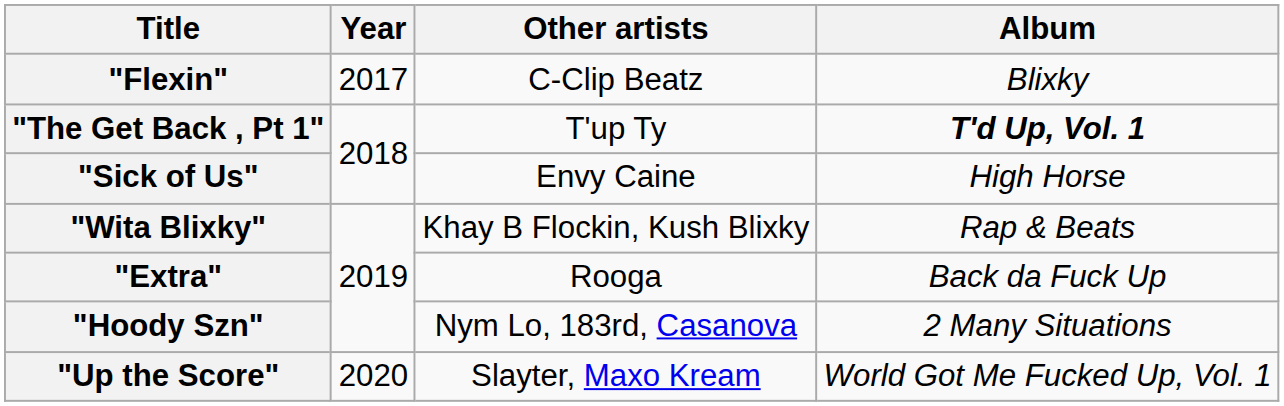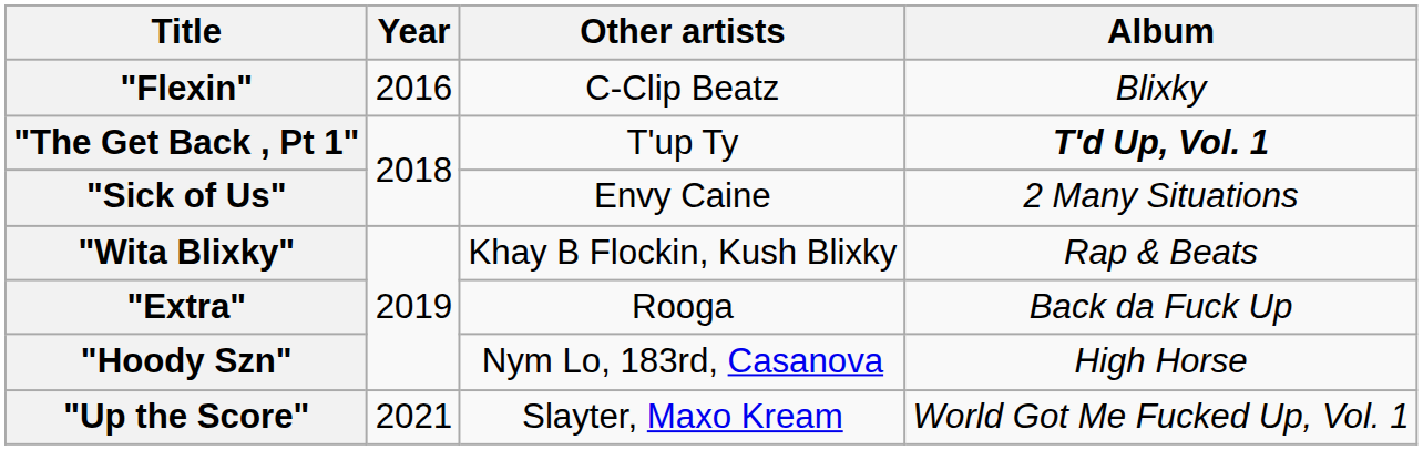"Flexin" | Year: 2017 -> 2016
"Sick of Us" | Album: High Horse -> 2 Many Situations
"Hoody Szn" | Album: 2 Many Situations -> High Horse
"Up the Score" | Year: 2020 -> 2021
